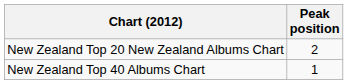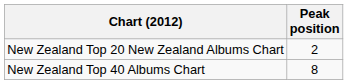New Zealand Top 40 Albums Chart | Peak position: 1 -> 8
